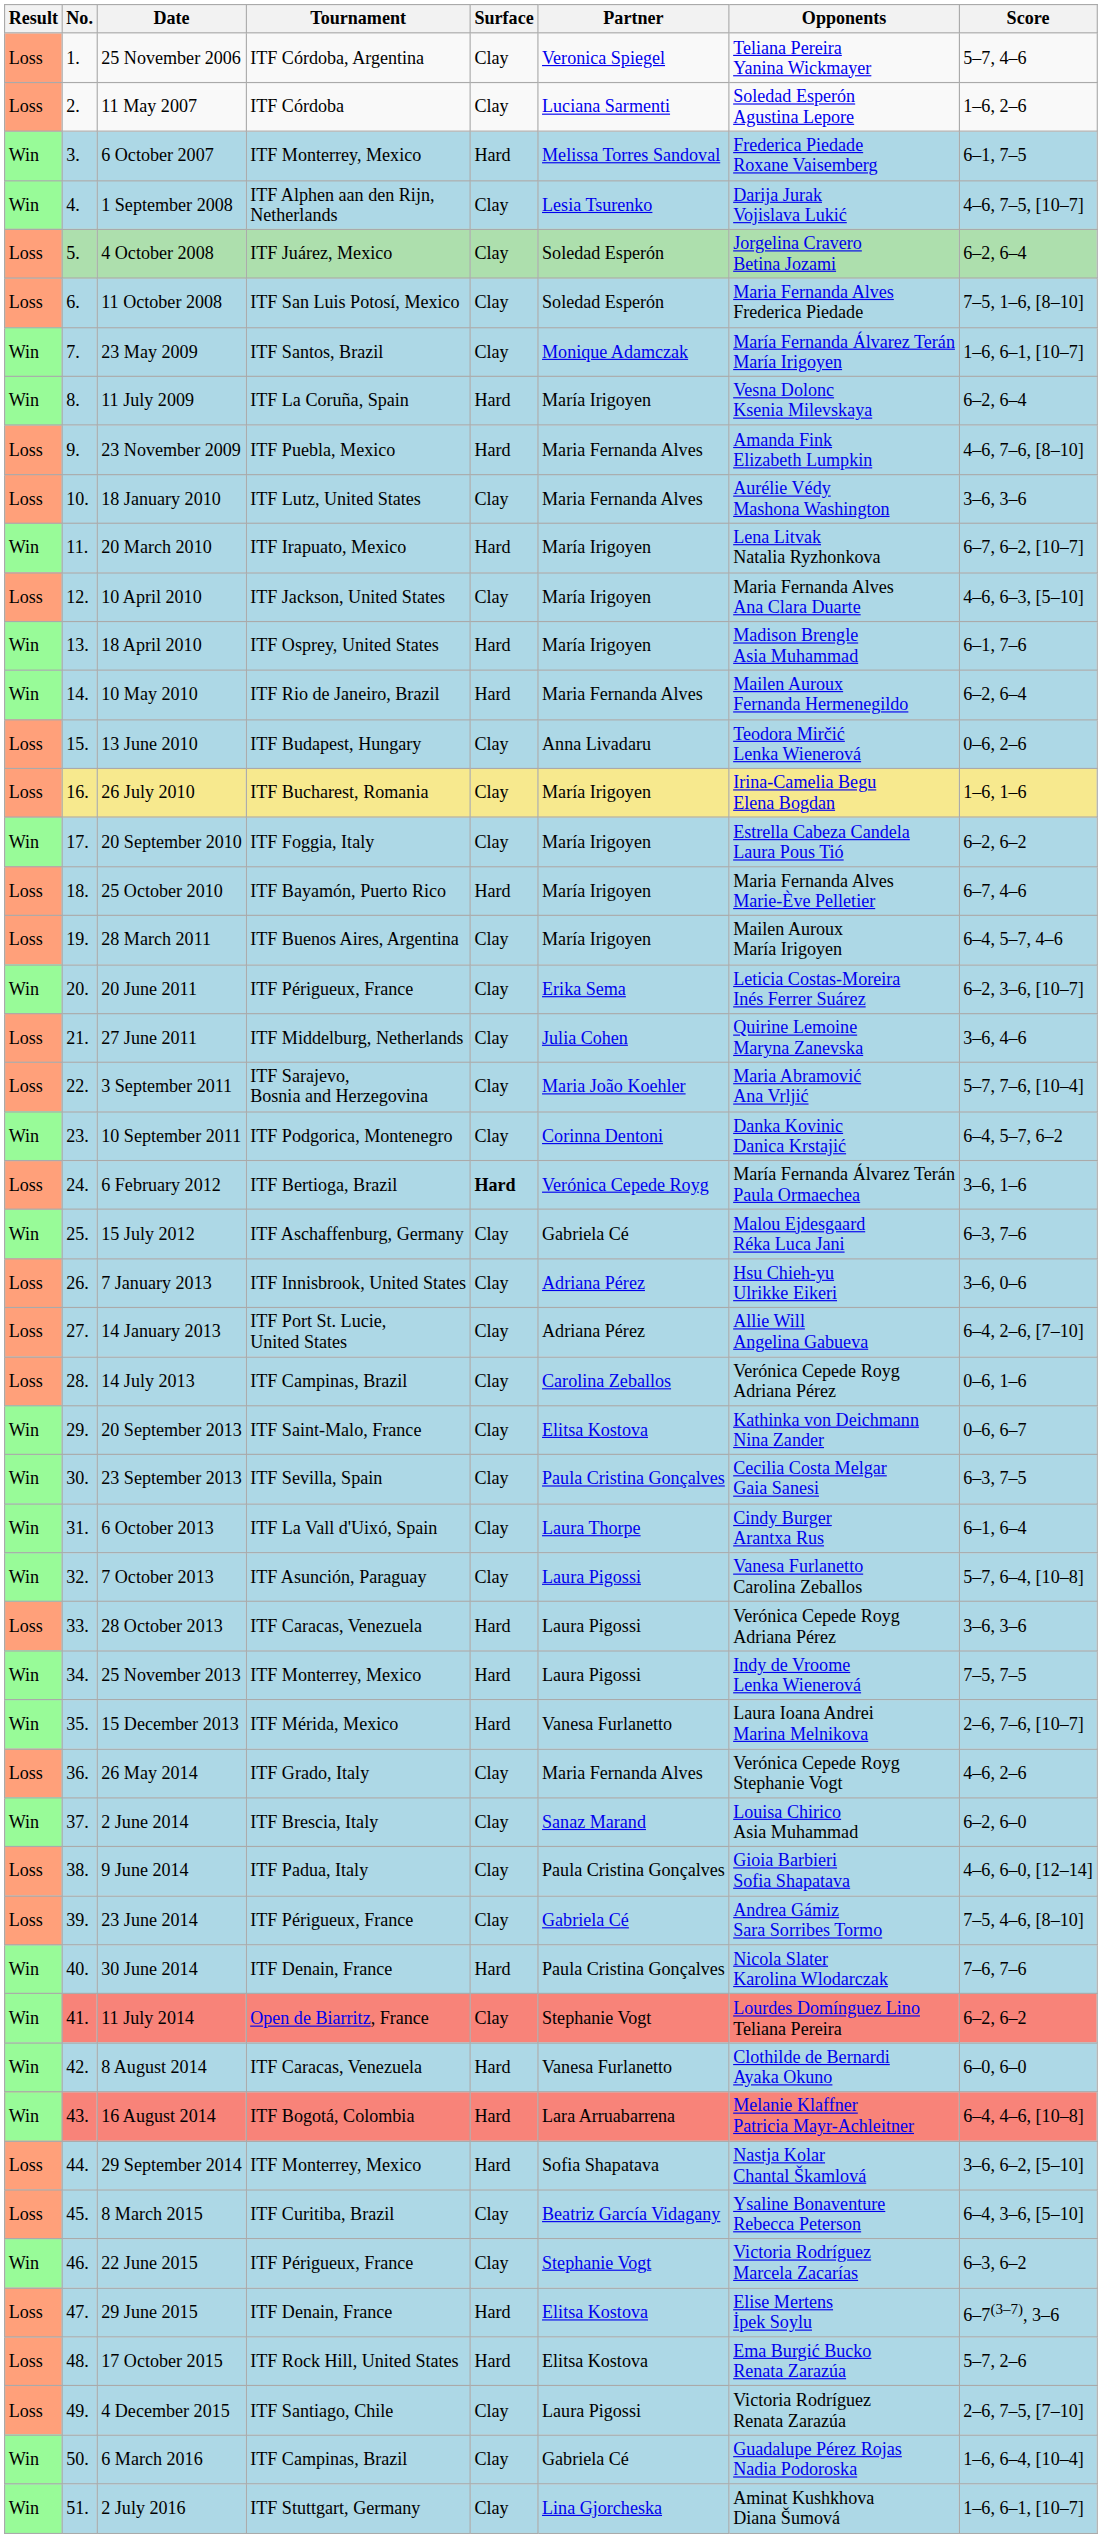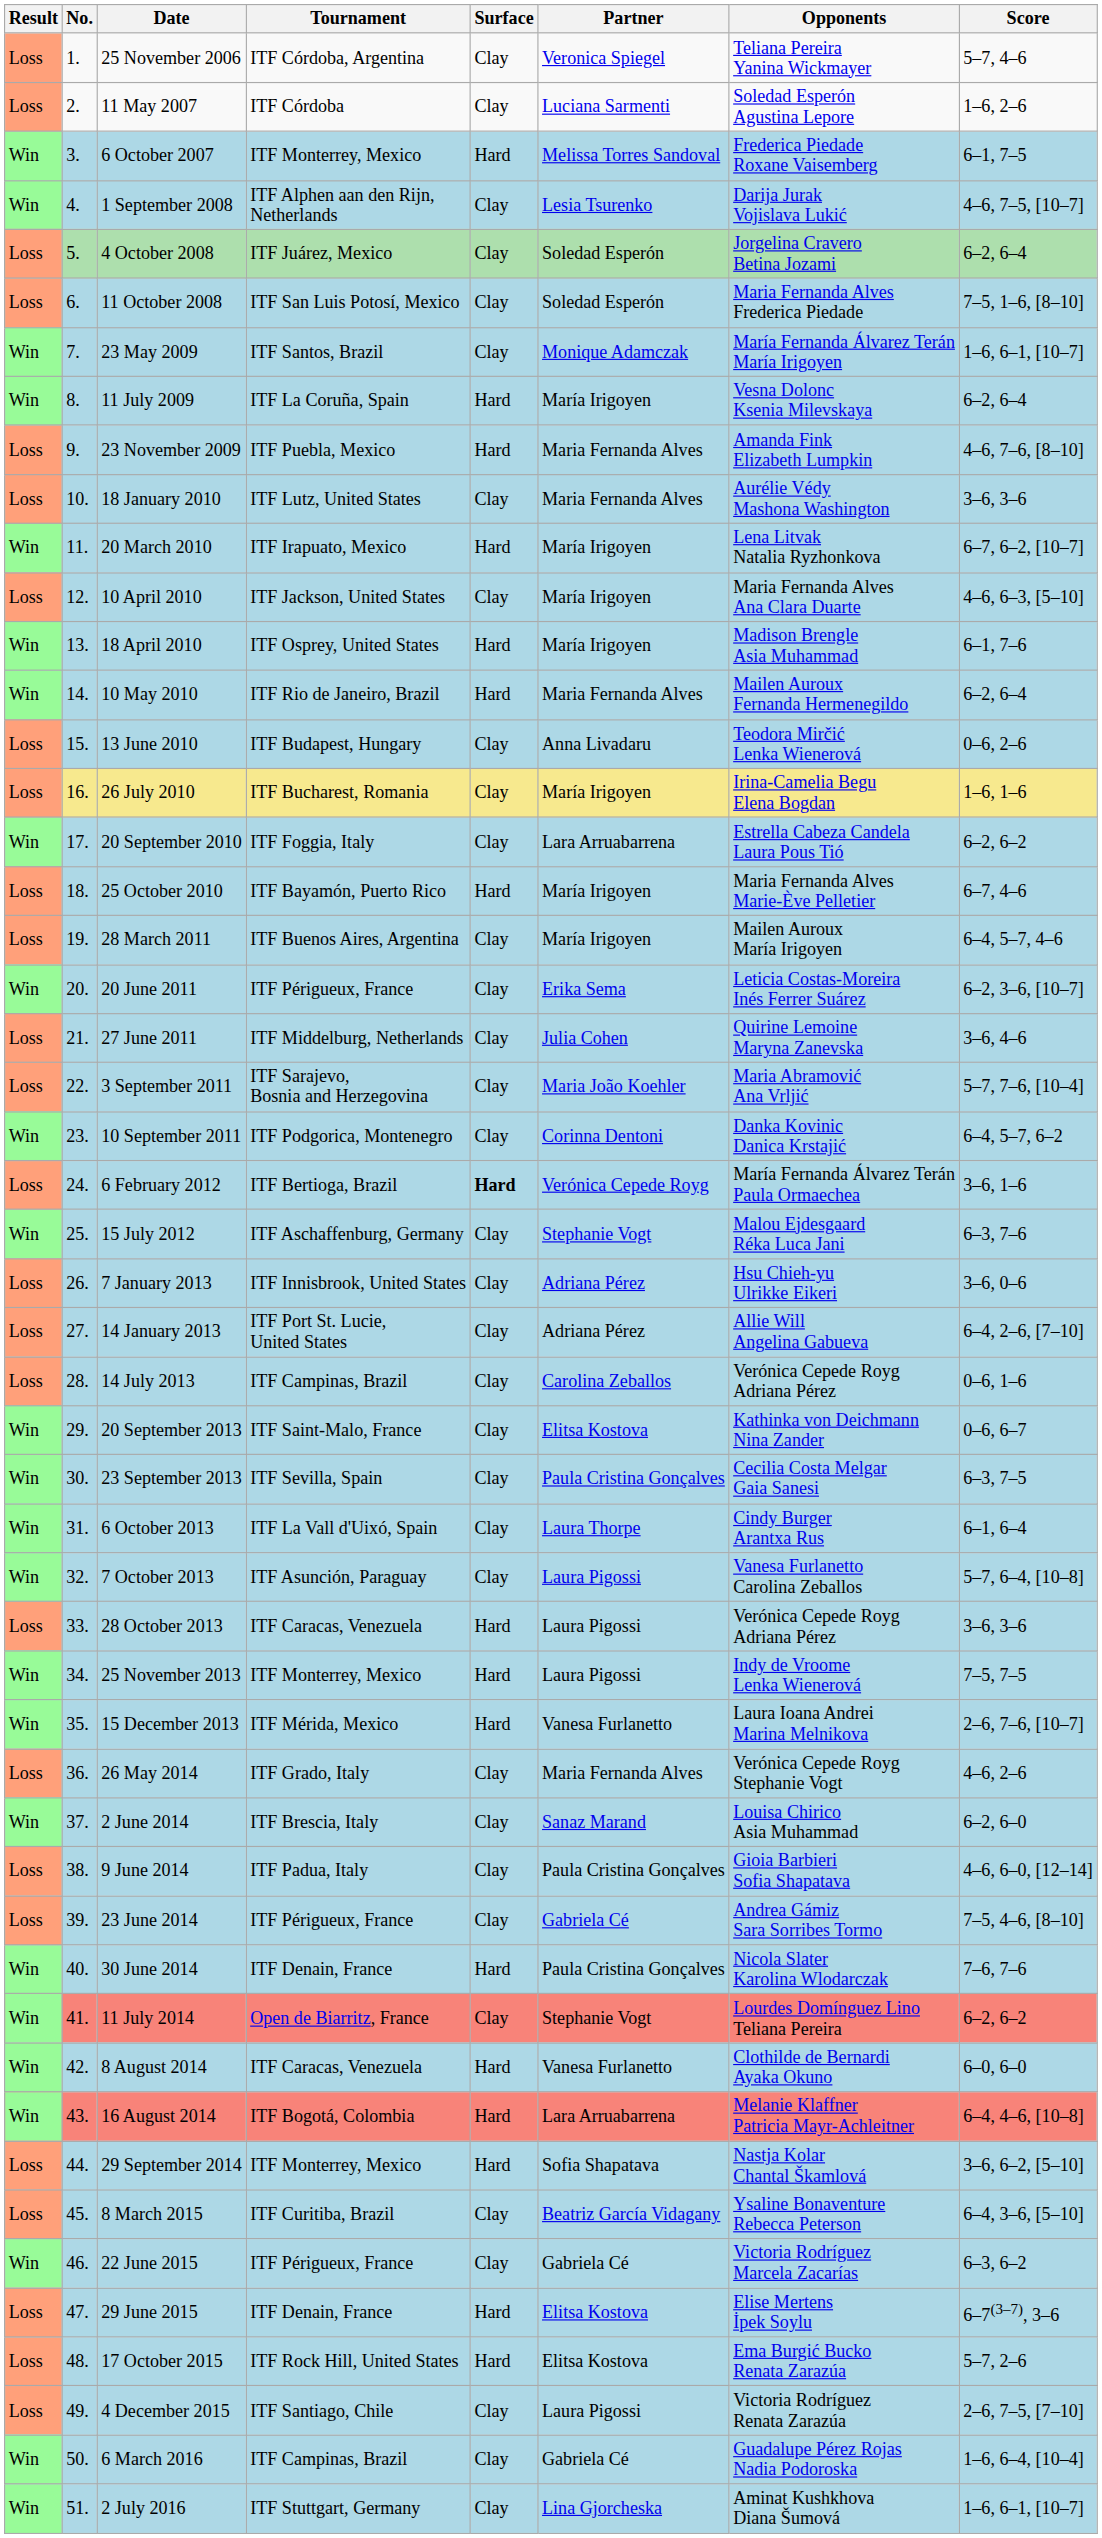20 September 2010 | Partner: María Irigoyen -> Lara Arruabarrena
15 July 2012 | Partner: Gabriela Cé -> Stephanie Vogt
22 June 2015 | Partner: Stephanie Vogt -> Gabriela Cé
